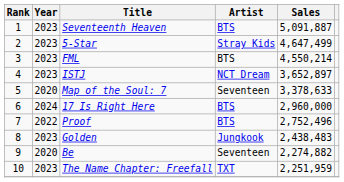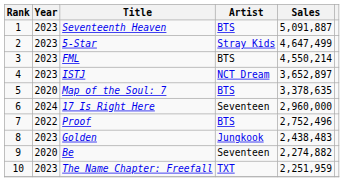Map of the Soul: 7 | Artist: Seventeen -> BTS
Map of the Soul: 7 | Sales: 3,378,633 -> 3,378,635
17 Is Right Here | Artist: BTS -> Seventeen
